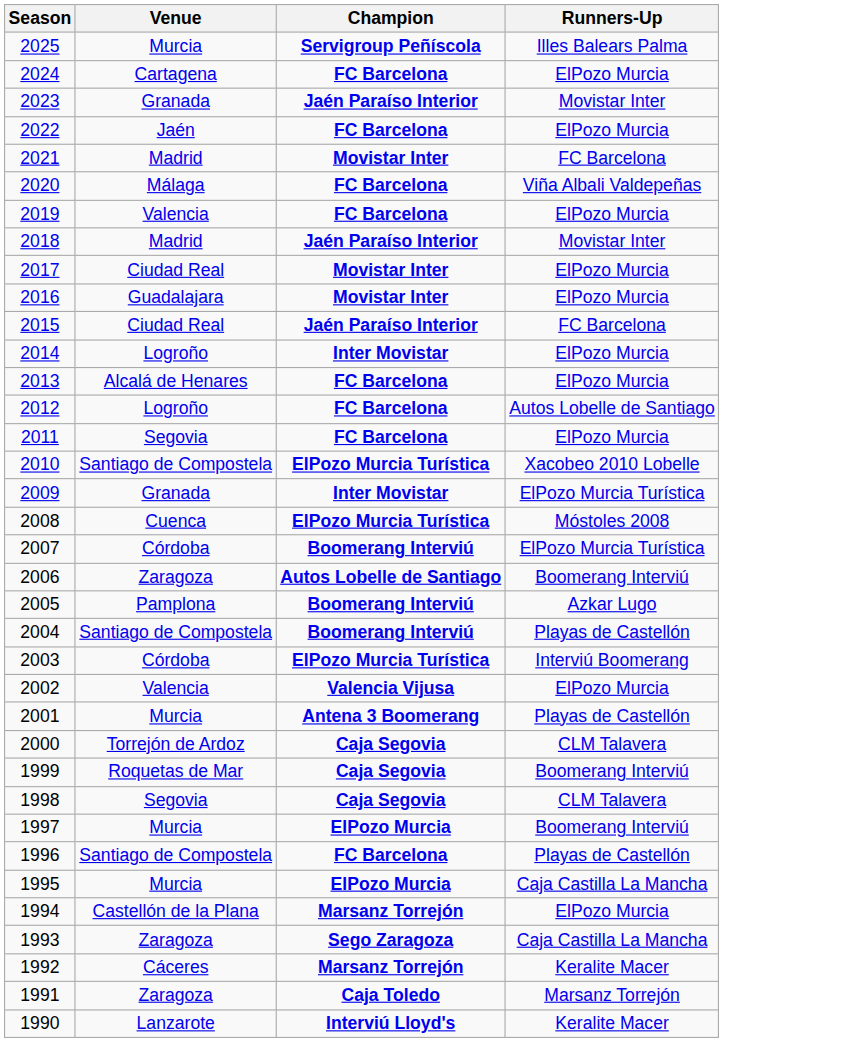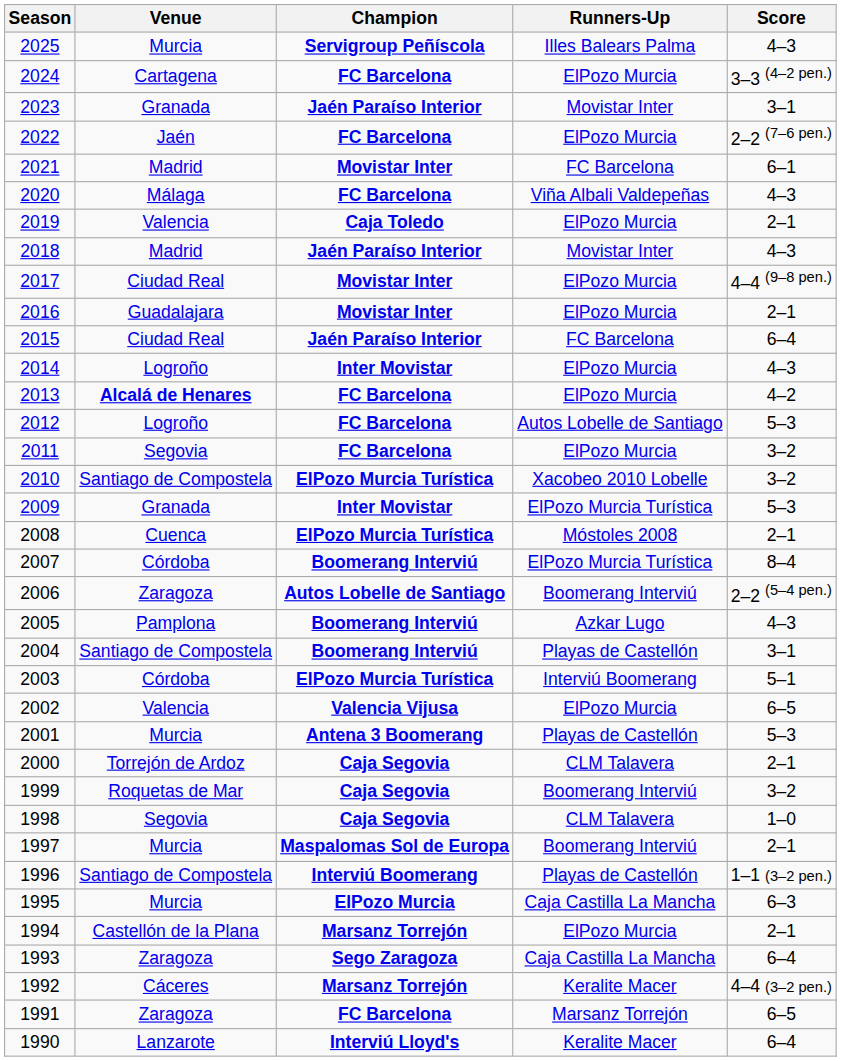+ column: Score | 4–3 | 3–3 (4–2 pen.) | 3–1 | 2–2 (7–6 pen.) | 6–1 | 4–3 | 2–1 | 4–3 | 4–4 (9–8 pen.) | 2–1 | 6–4 | 4–3 | 4–2 | 5–3 | 3–2 | 3–2 | 5–3 | 2–1 | 8–4 | 2–2 (5–4 pen.) | 4–3 | 3–1 | 5–1 | 6–5 | 5–3 | 2–1 | 3–2 | 1–0 | 2–1 | 1–1 (3–2 pen.) | 6–3 | 2–1 | 6–4 | 4–4 (3–2 pen.) | 6–5 | 6–4
2019 | Champion: FC Barcelona -> Caja Toledo
2013 | Venue: normal -> bold
1997 | Champion: ElPozo Murcia -> Maspalomas Sol de Europa
1996 | Champion: FC Barcelona -> Interviú Boomerang
1991 | Champion: Caja Toledo -> FC Barcelona
